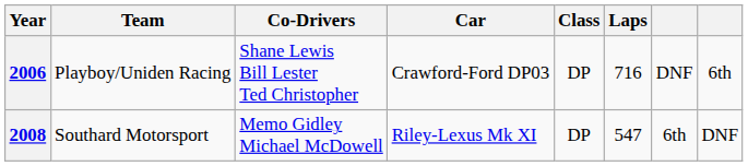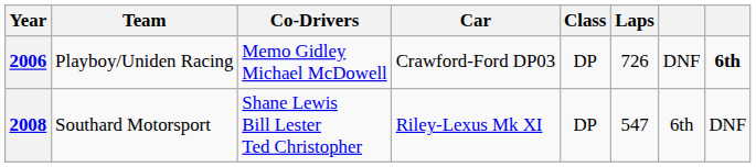2006 | Co-Drivers: Shane Lewis Bill Lester Ted Christopher -> Memo Gidley Michael McDowell
2006 | Laps: 716 -> 726
2006 | column 8: normal -> bold
2008 | Co-Drivers: Memo Gidley Michael McDowell -> Shane Lewis Bill Lester Ted Christopher
